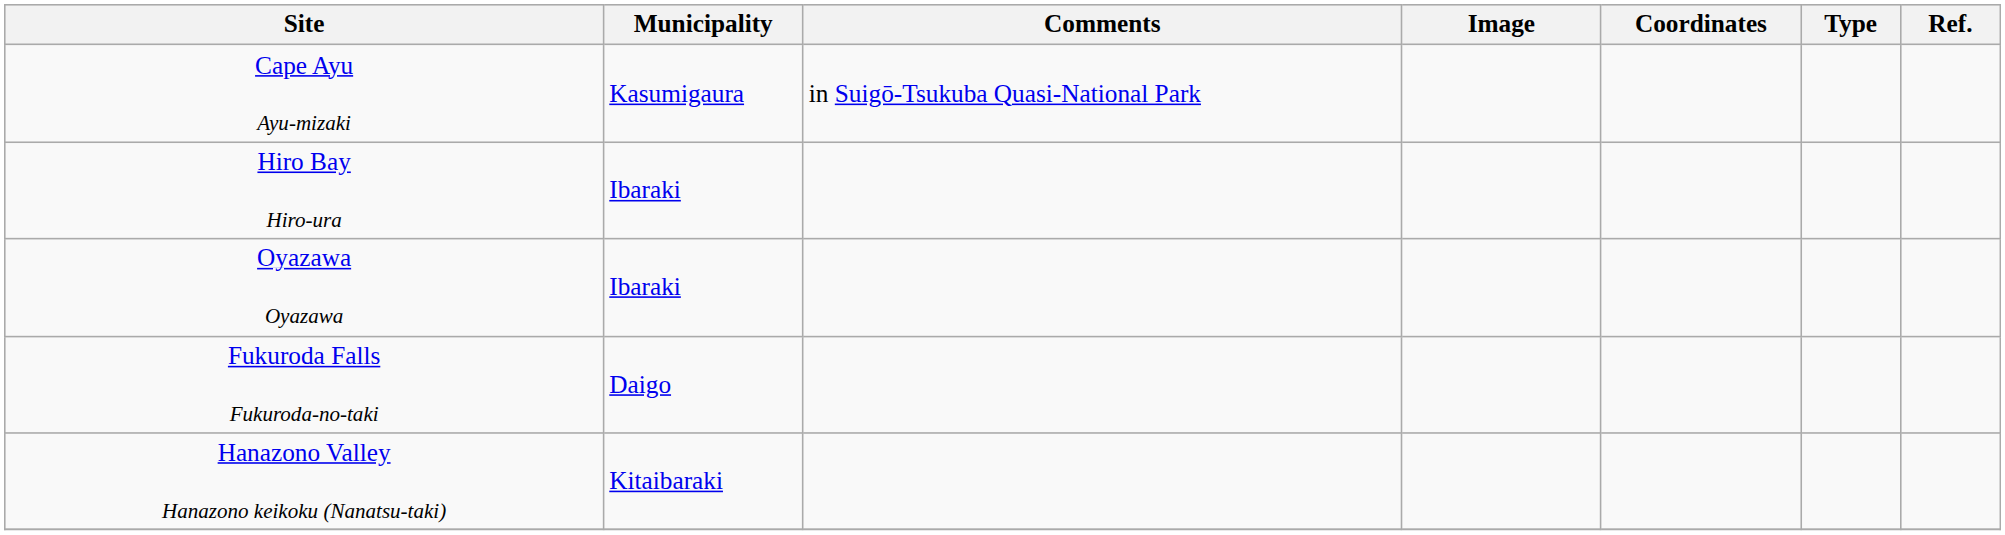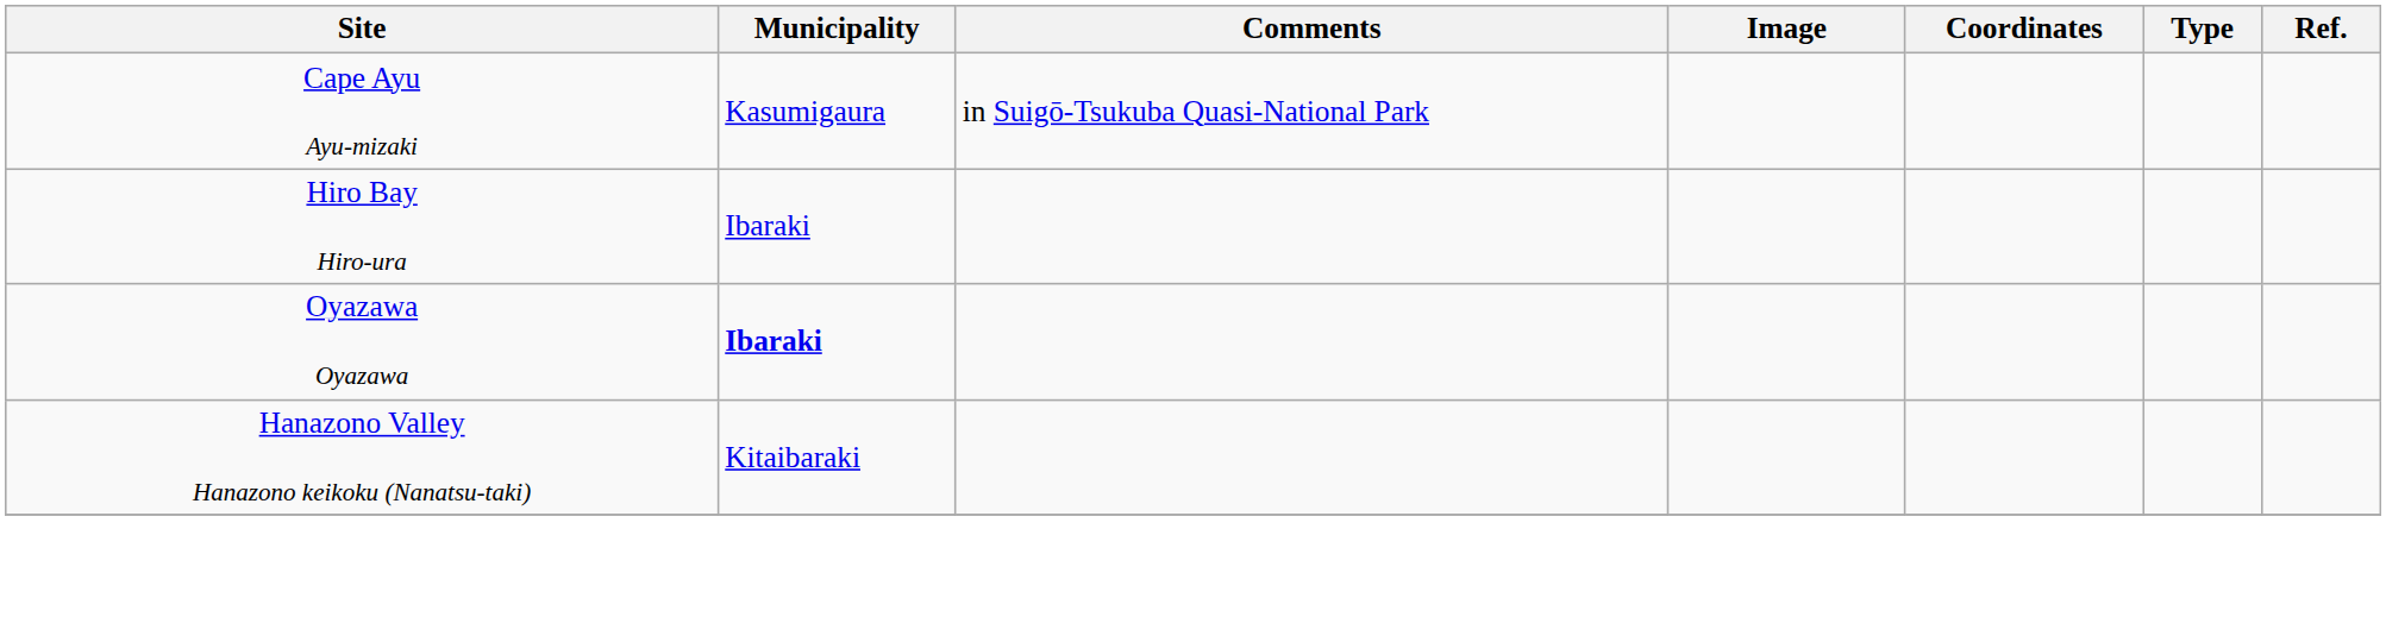Oyazawa Oyazawa | Municipality: normal -> bold
- row: Fukuroda Falls Fukuroda-no-taki | Daigo
